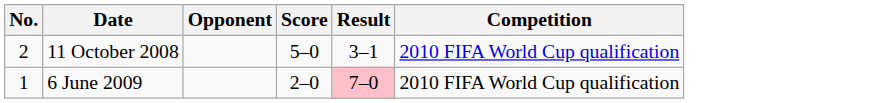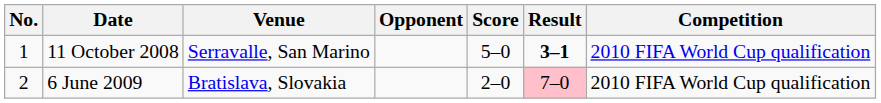+ column: Venue | Serravalle, San Marino | Bratislava, Slovakia
11 October 2008 | No.: 2 -> 1
11 October 2008 | Result: normal -> bold
6 June 2009 | No.: 1 -> 2
